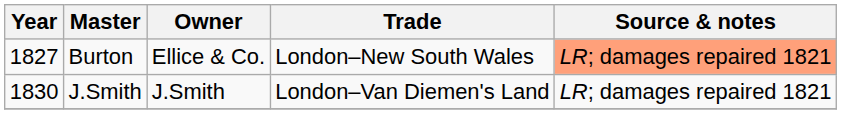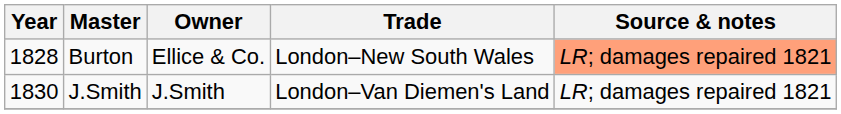Burton | Year: 1827 -> 1828
